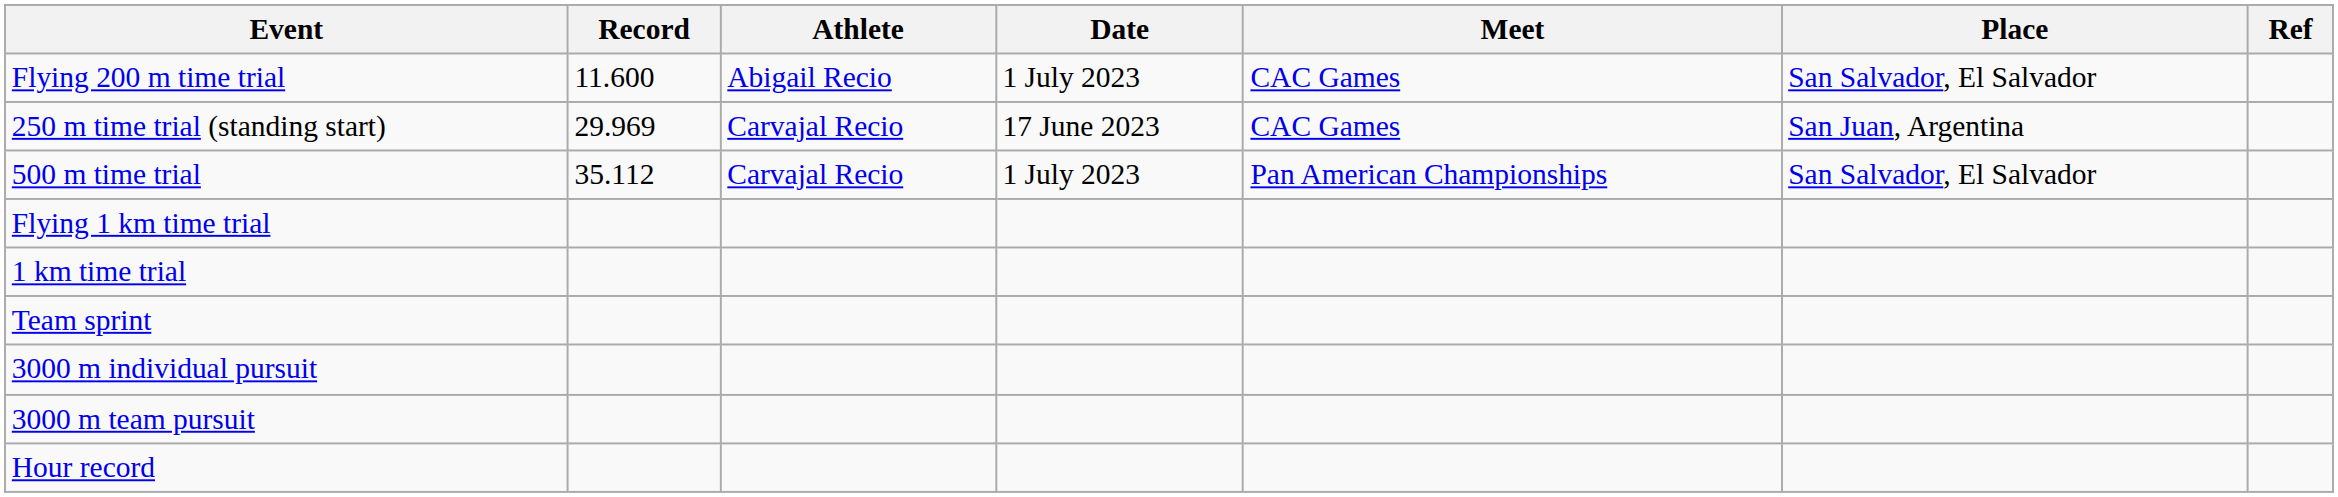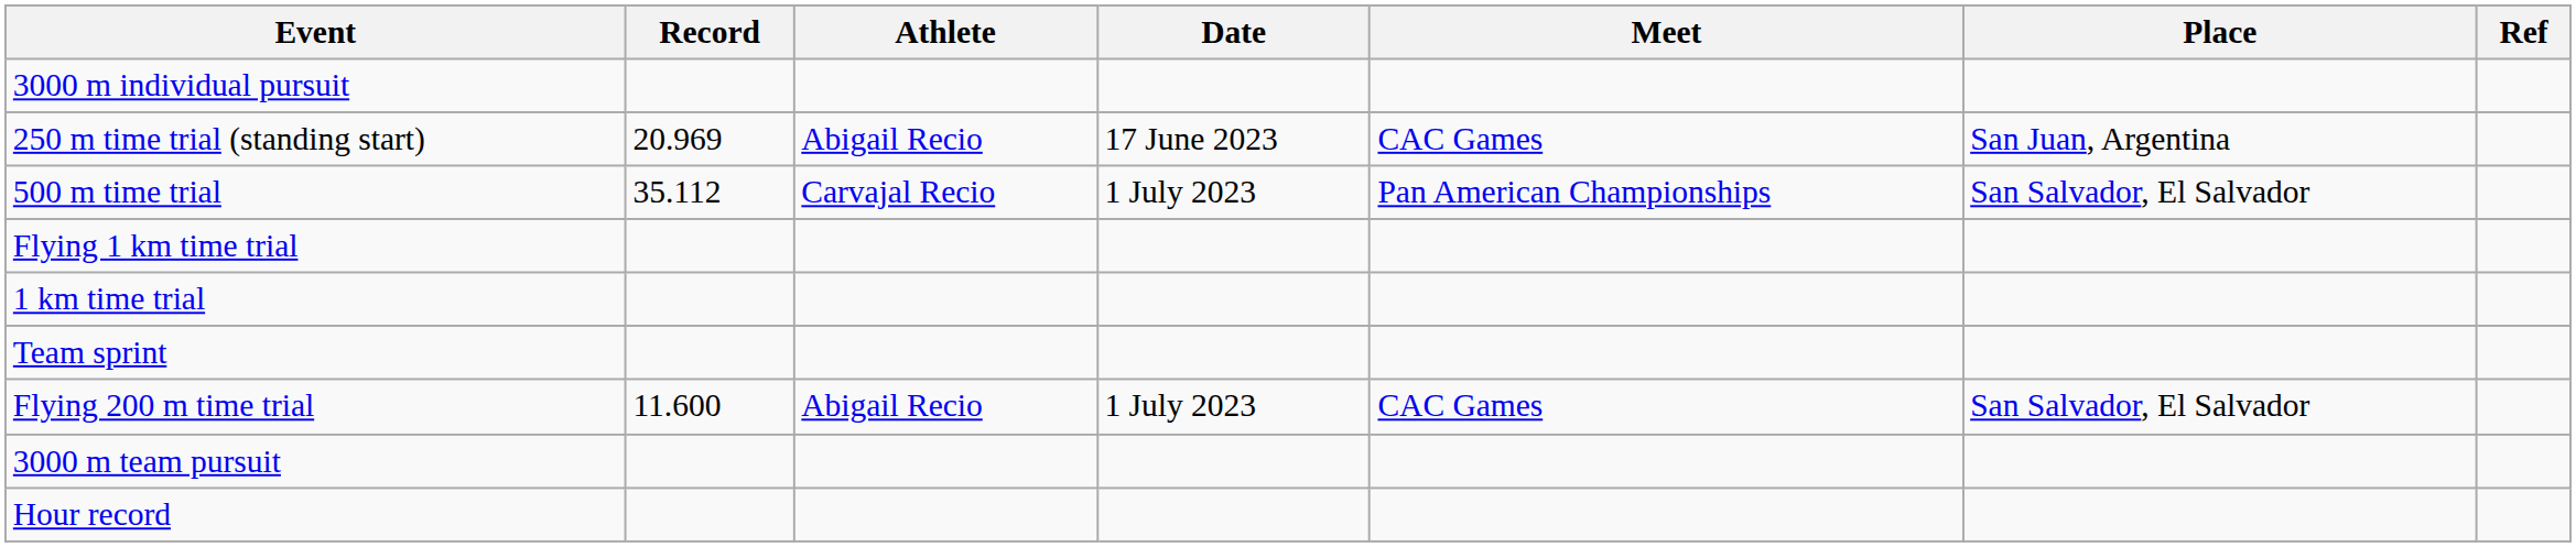rows swapped: Flying 200 m time trial <-> 3000 m individual pursuit
250 m time trial (standing start) | Record: 29.969 -> 20.969
250 m time trial (standing start) | Athlete: Carvajal Recio -> Abigail Recio
